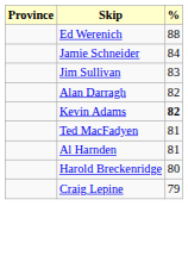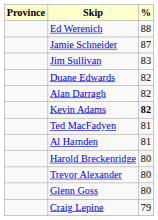Jamie Schneider | %: 84 -> 87
+ row: Duane Edwards | 82
+ row: Trevor Alexander | 80
+ row: Glenn Goss | 80
